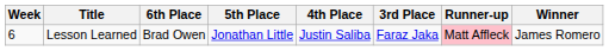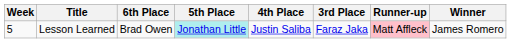Lesson Learned | Week: 6 -> 5
Lesson Learned | 5th Place: no background -> paleturquoise background
